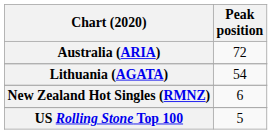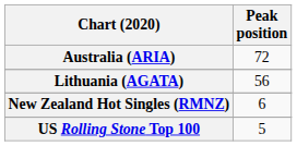Lithuania (AGATA) | Peak position: 54 -> 56
